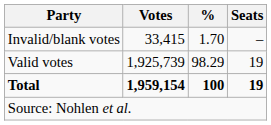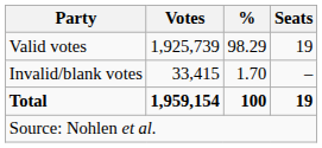rows swapped: Valid votes <-> Invalid/blank votes
